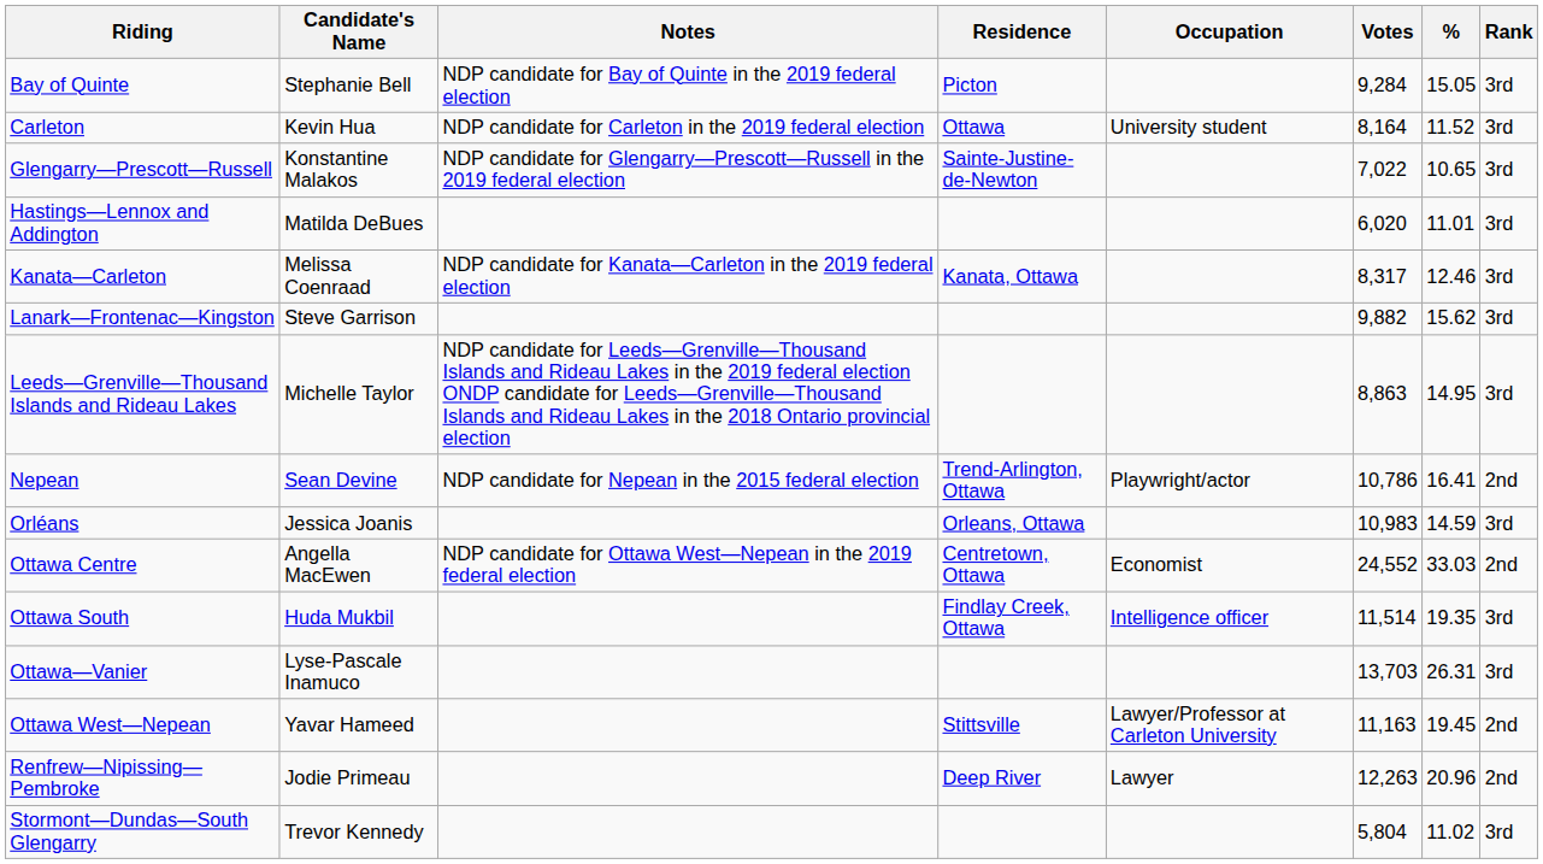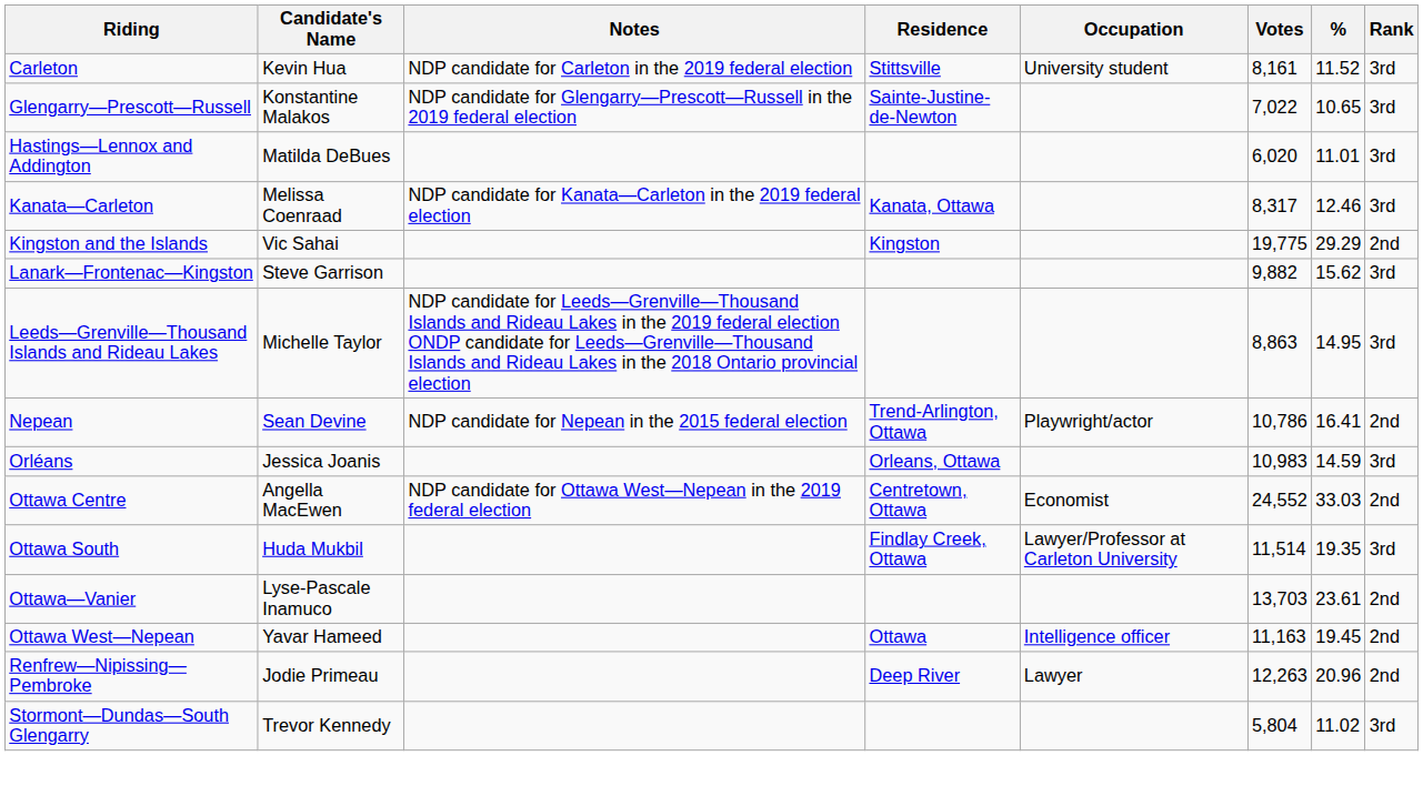- row: Bay of Quinte | Stephanie Bell | NDP candidate for Bay of Quinte in the 2019 federal election | Picton | 9,284 | 15.05 | 3rd
Carleton | Residence: Ottawa -> Stittsville
Carleton | Votes: 8,164 -> 8,161
+ row: Kingston and the Islands | Vic Sahai | Kingston | 19,775 | 29.29 | 2nd
Ottawa South | Occupation: Intelligence officer -> Lawyer/Professor at Carleton University
Ottawa—Vanier | %: 26.31 -> 23.61
Ottawa—Vanier | Rank: 3rd -> 2nd
Ottawa West—Nepean | Residence: Stittsville -> Ottawa
Ottawa West—Nepean | Occupation: Lawyer/Professor at Carleton University -> Intelligence officer
